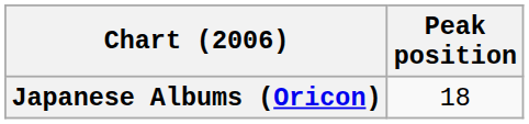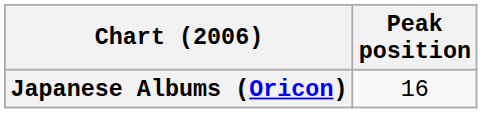Japanese Albums (Oricon) | Peak position: 18 -> 16
